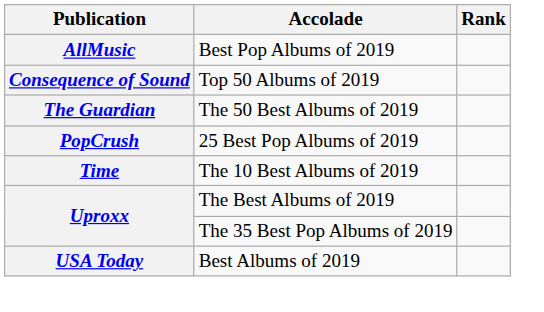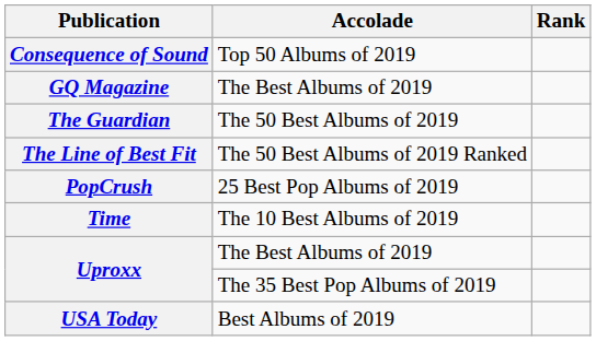- row: AllMusic | Best Pop Albums of 2019
+ row: GQ Magazine | The Best Albums of 2019
+ row: The Line of Best Fit | The 50 Best Albums of 2019 Ranked
